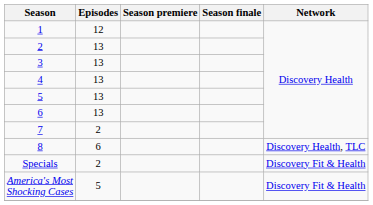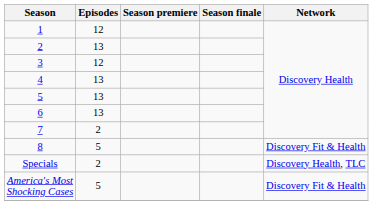3 | Episodes: 13 -> 12
8 | Episodes: 6 -> 5
8 | Network: Discovery Health, TLC -> Discovery Fit & Health
Specials | Network: Discovery Fit & Health -> Discovery Health, TLC
